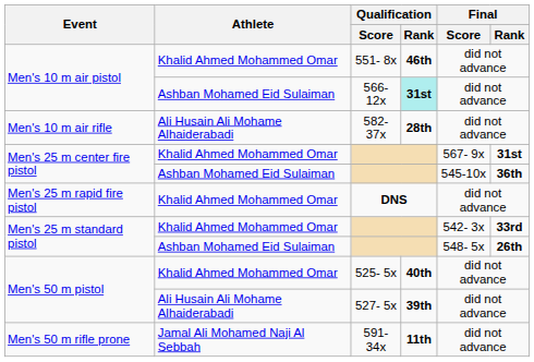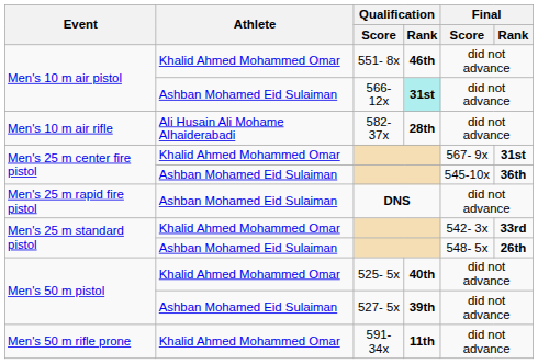DNS | Athlete: Khalid Ahmed Mohammed Omar -> Ashban Mohamed Eid Sulaiman
527- 5x | Athlete: Ali Husain Ali Mohame Alhaiderabadi -> Ashban Mohamed Eid Sulaiman
591-34x | Athlete: Jamal Ali Mohamed Naji Al Sebbah -> Khalid Ahmed Mohammed Omar
